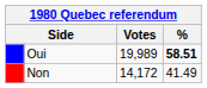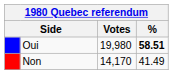Oui | Votes: 19,989 -> 19,980
Non | Votes: 14,172 -> 14,170
